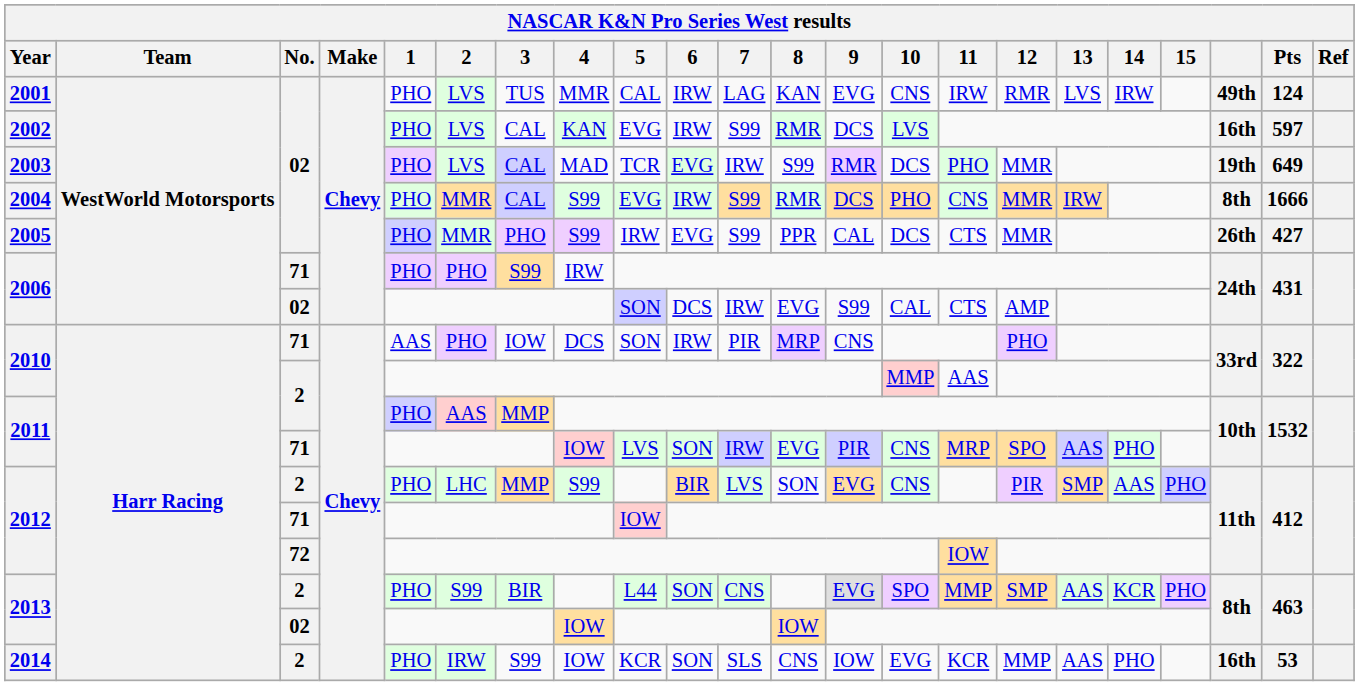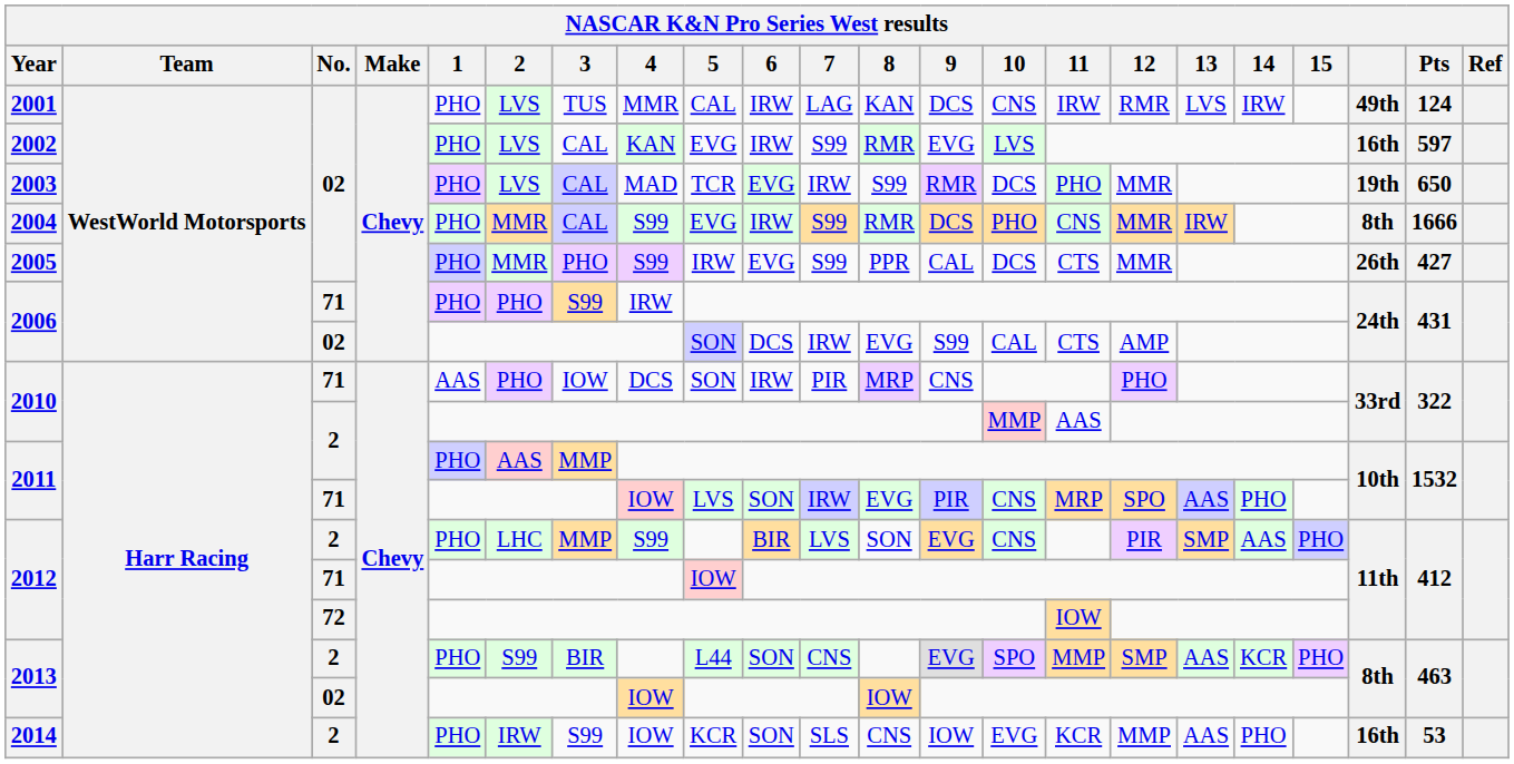2001 | 9: EVG -> DCS
2002 | 9: DCS -> EVG
2003 | Pts: 649 -> 650
